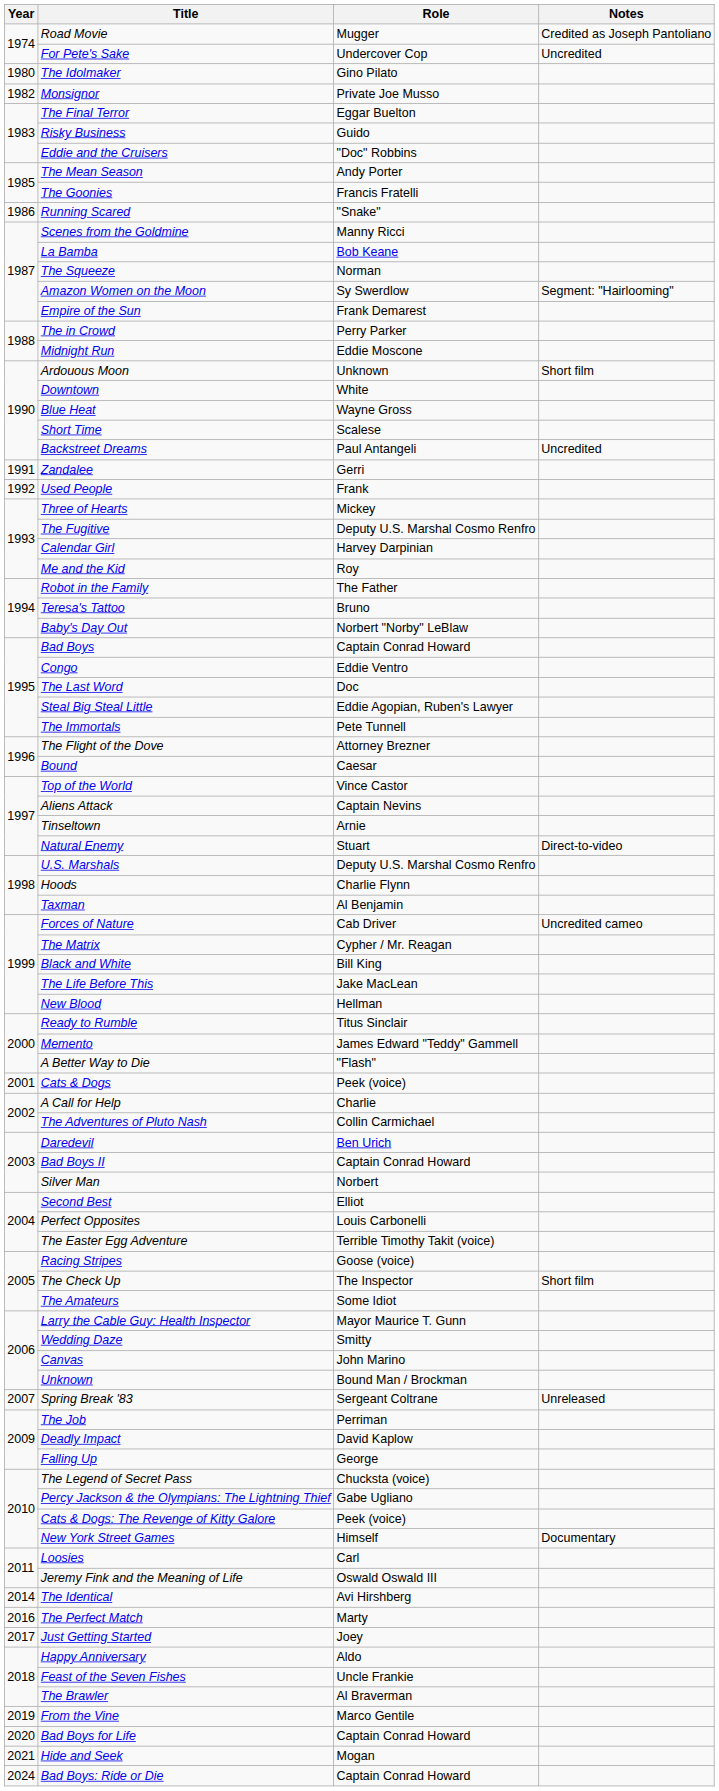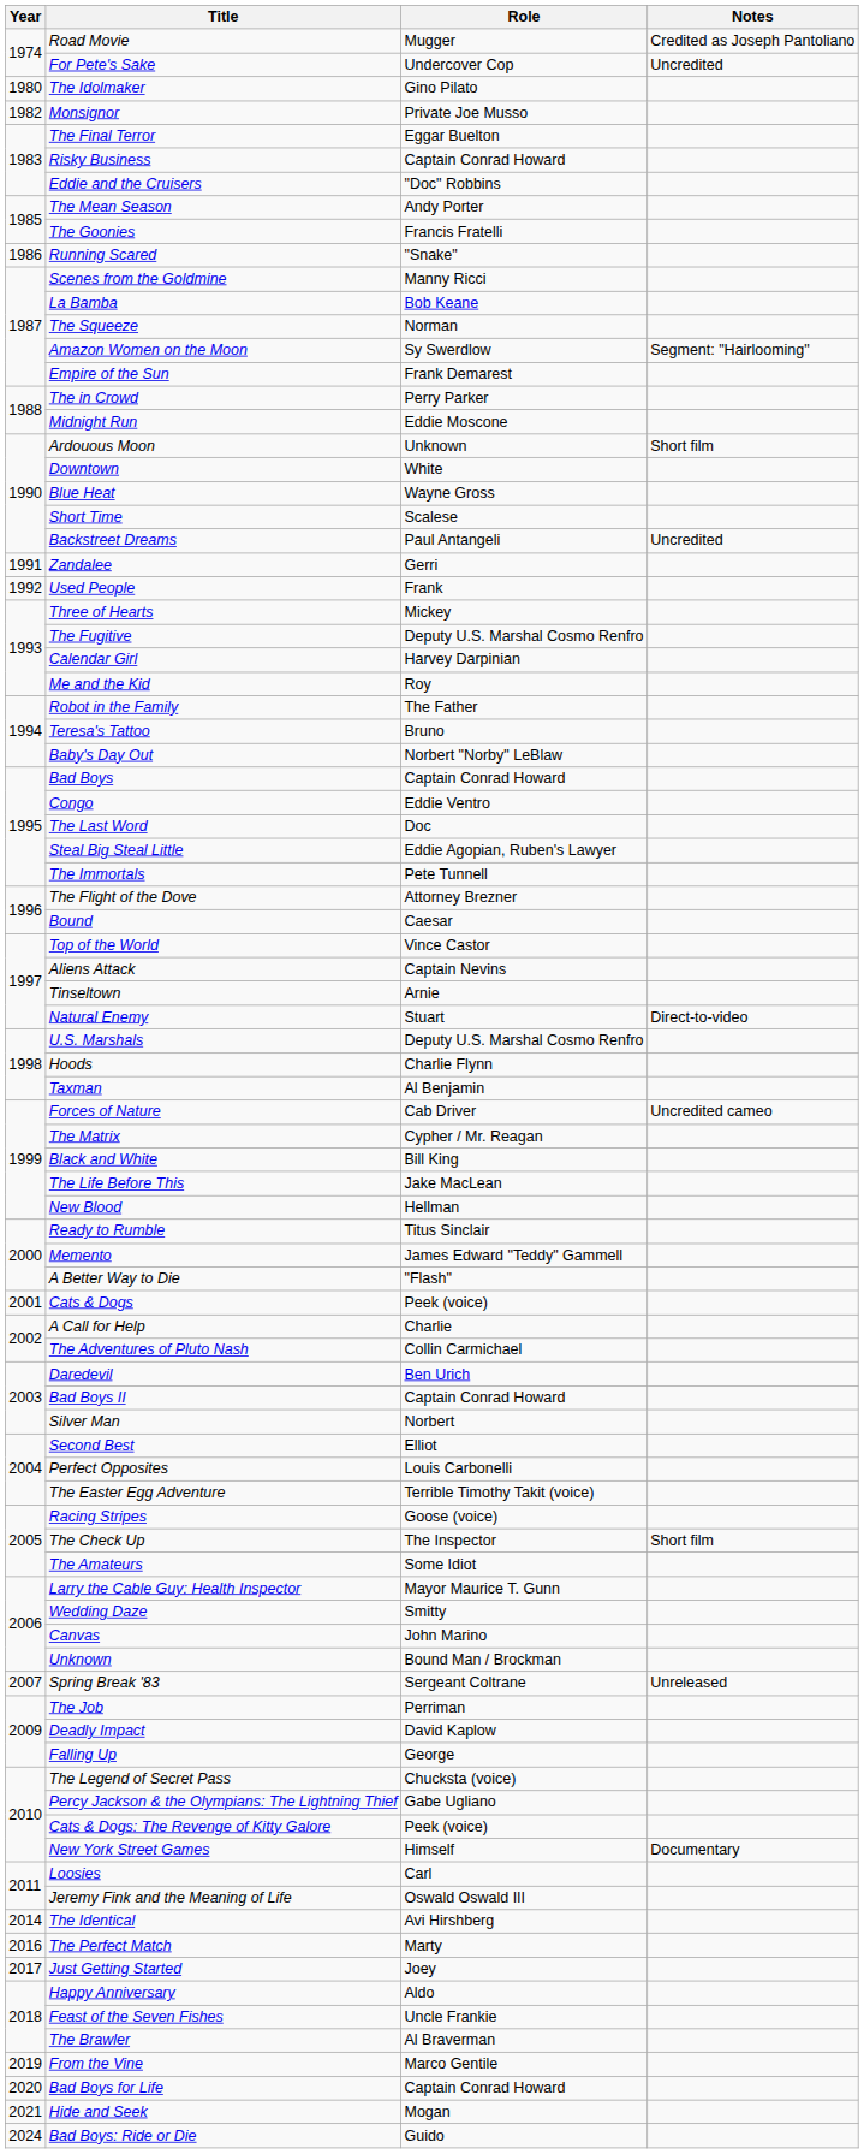Risky Business | Role: Guido -> Captain Conrad Howard
Bad Boys: Ride or Die | Role: Captain Conrad Howard -> Guido
